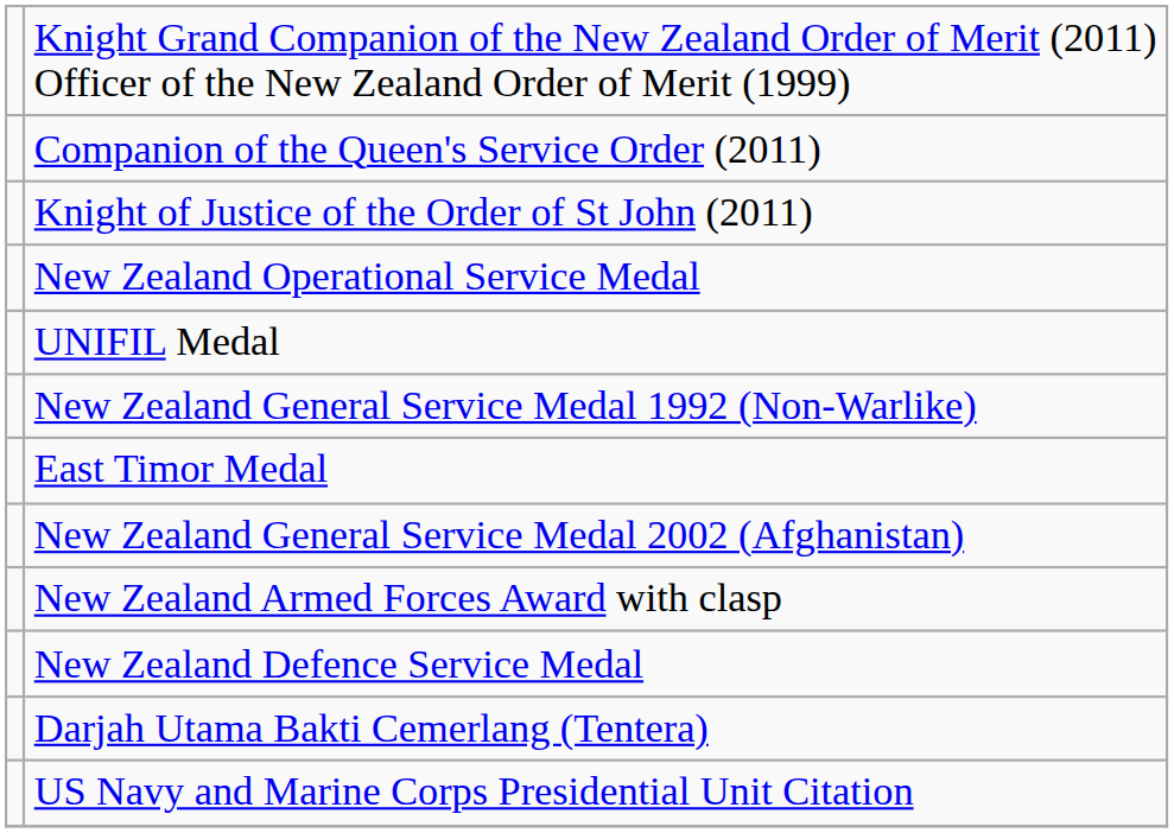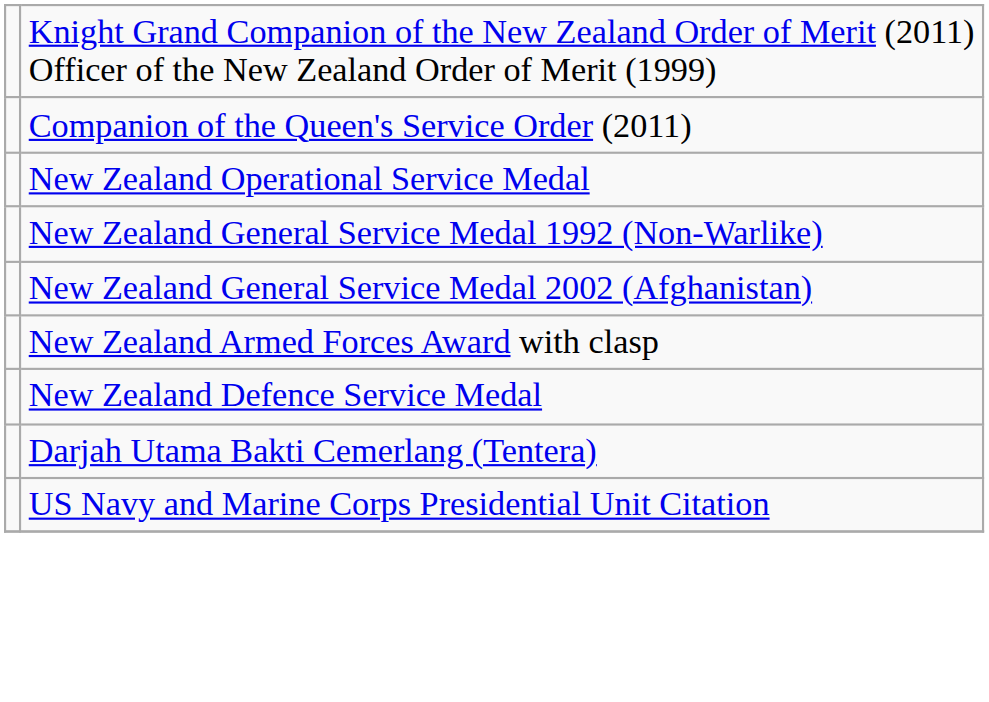- row: Knight of Justice of the Order of St John (2011)
- row: UNIFIL Medal
- row: East Timor Medal
